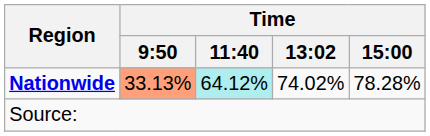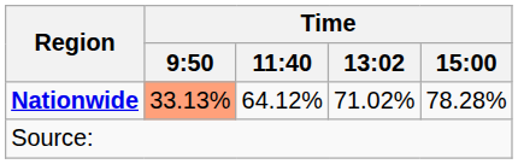Nationwide | Time / 11:40: paleturquoise background -> no background
Nationwide | Time / 13:02: 74.02% -> 71.02%
